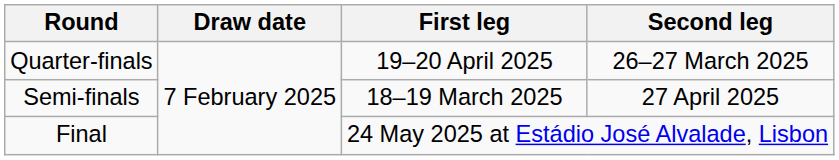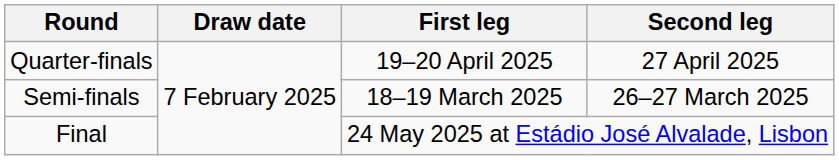Quarter-finals | Second leg: 26–27 March 2025 -> 27 April 2025
Semi-finals | Second leg: 27 April 2025 -> 26–27 March 2025
